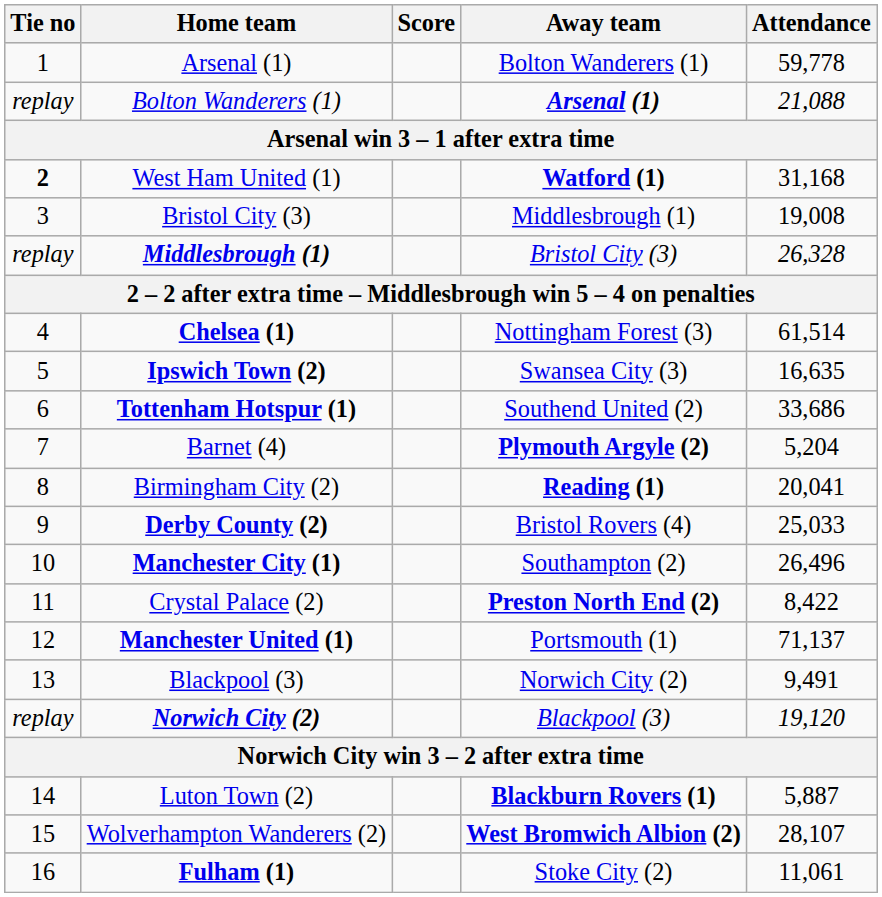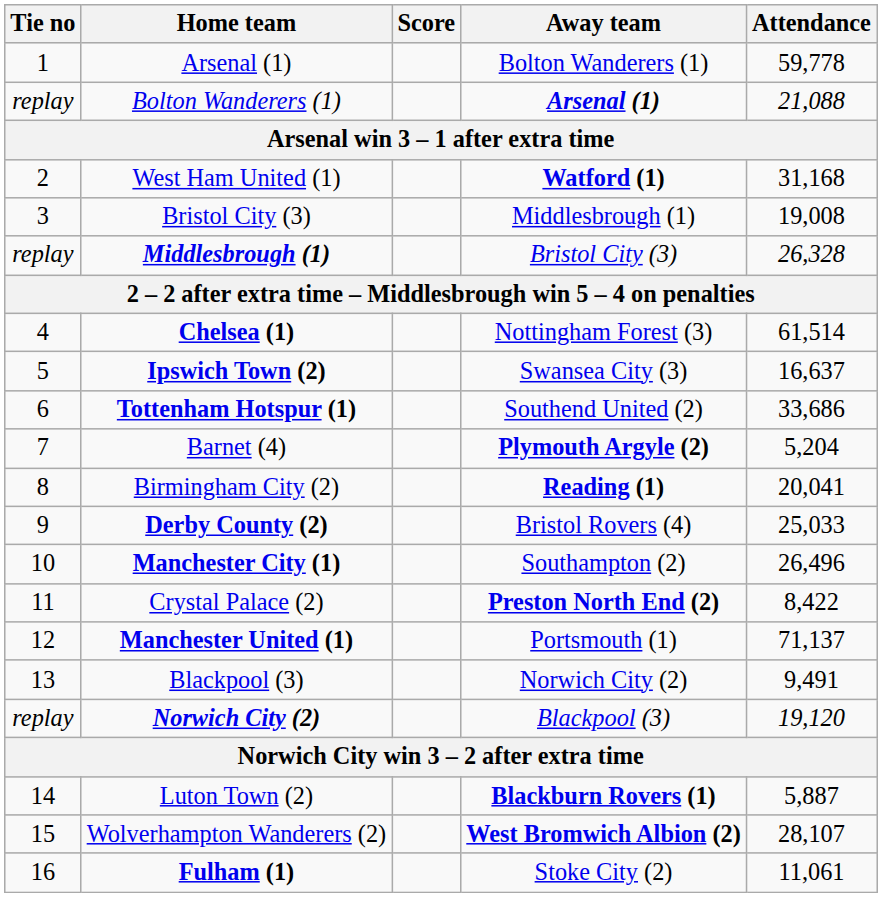West Ham United (1) | Tie no: bold -> normal
Ipswich Town (2) | Attendance: 16,635 -> 16,637
